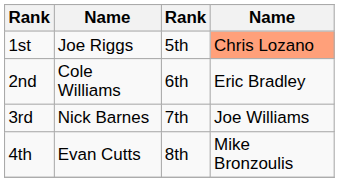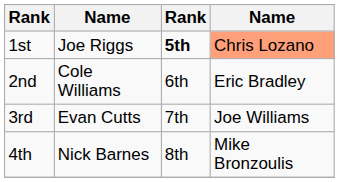1st | column 3: normal -> bold
3rd | column 2: Nick Barnes -> Evan Cutts
4th | column 2: Evan Cutts -> Nick Barnes
